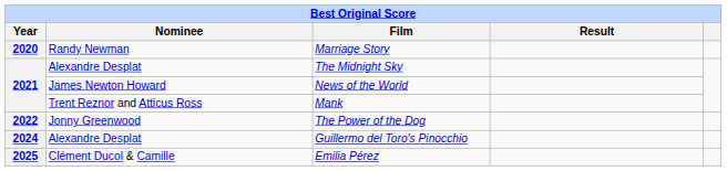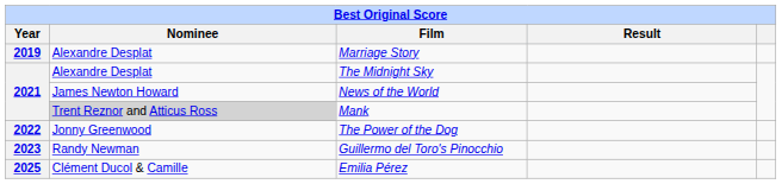Marriage Story | Year: 2020 -> 2019
Marriage Story | Nominee: Randy Newman -> Alexandre Desplat
Mank | Nominee: no background -> lightgrey background
Guillermo del Toro's Pinocchio | Year: 2024 -> 2023
Guillermo del Toro's Pinocchio | Nominee: Alexandre Desplat -> Randy Newman
